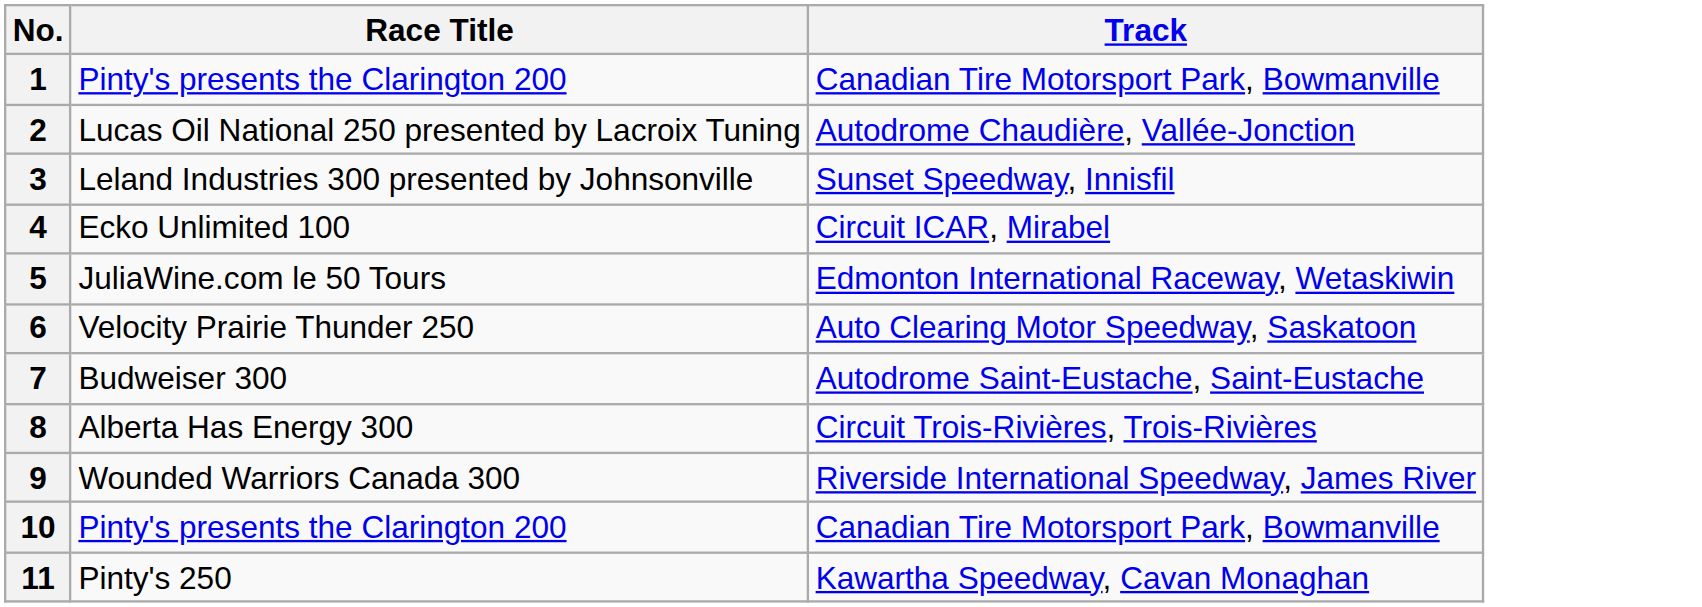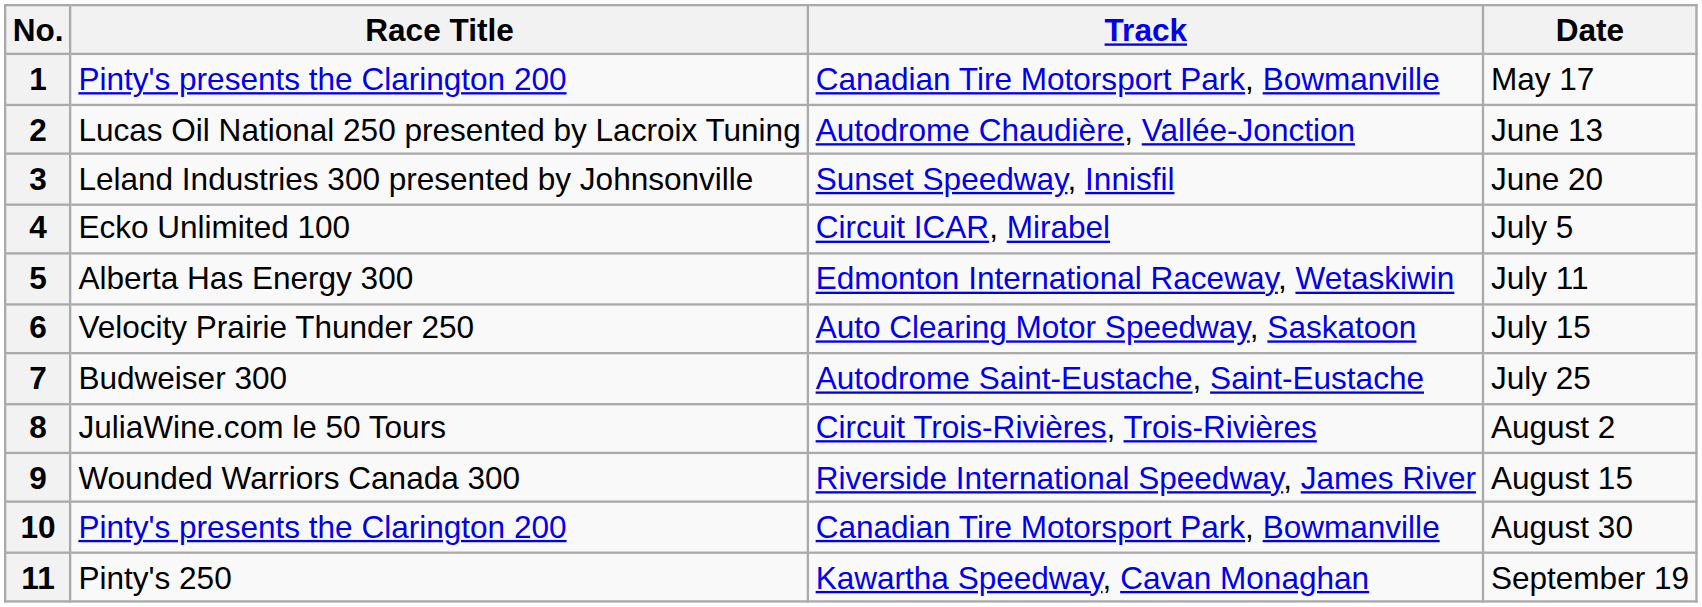+ column: Date | May 17 | June 13 | June 20 | July 5 | July 11 | July 15 | July 25 | August 2 | August 15 | August 30 | September 19
5 | Race Title: JuliaWine.com le 50 Tours -> Alberta Has Energy 300
8 | Race Title: Alberta Has Energy 300 -> JuliaWine.com le 50 Tours
